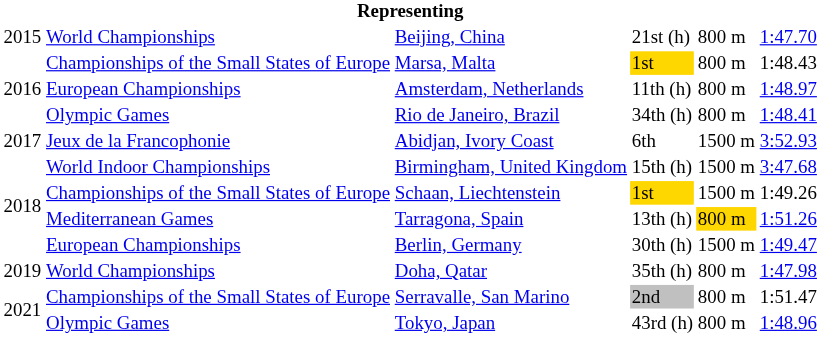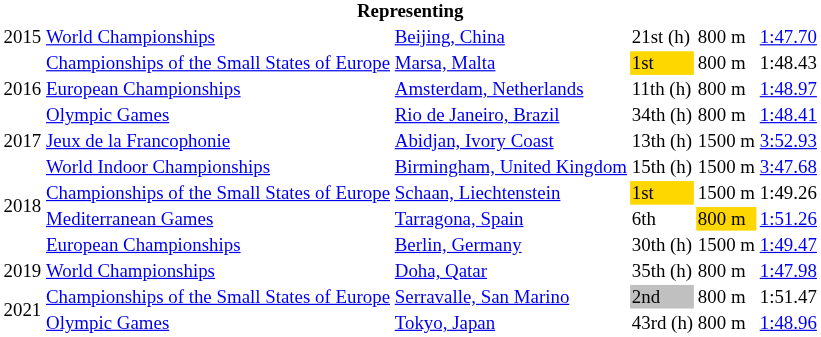Abidjan, Ivory Coast | column 4: 6th -> 13th (h)
Tarragona, Spain | column 4: 13th (h) -> 6th
